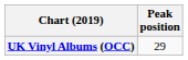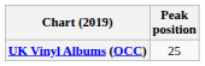UK Vinyl Albums (OCC) | Peak position: 29 -> 25
